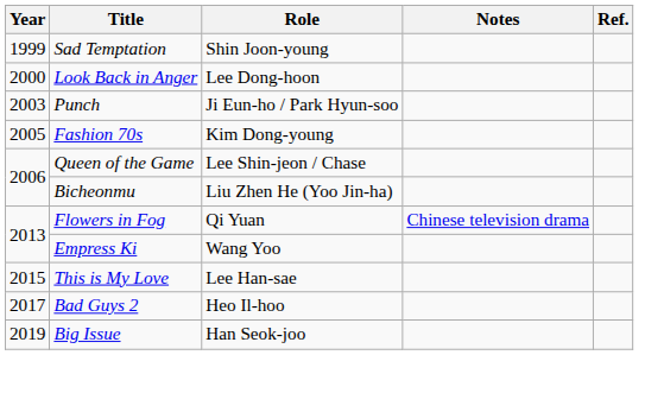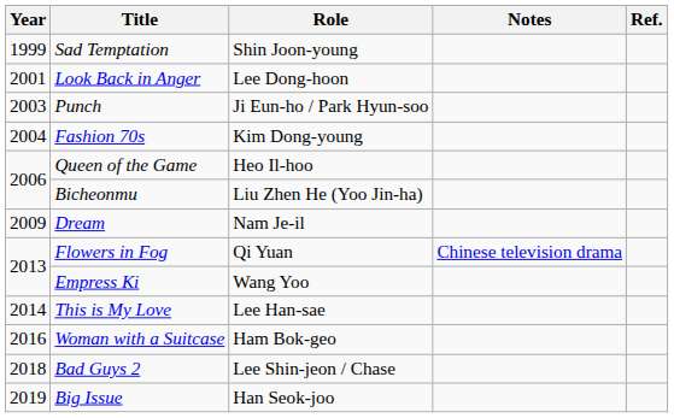Look Back in Anger | Year: 2000 -> 2001
Fashion 70s | Year: 2005 -> 2004
Queen of the Game | Role: Lee Shin-jeon / Chase -> Heo Il-hoo
+ row: 2009 | Dream | Nam Je-il
This is My Love | Year: 2015 -> 2014
+ row: 2016 | Woman with a Suitcase | Ham Bok-geo
Bad Guys 2 | Year: 2017 -> 2018
Bad Guys 2 | Role: Heo Il-hoo -> Lee Shin-jeon / Chase
